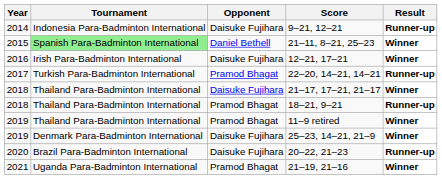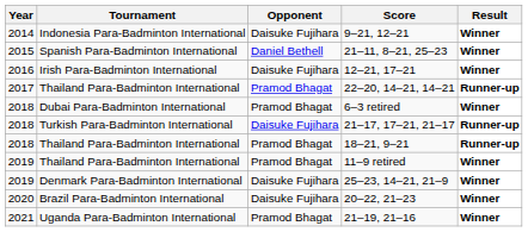9–21, 12–21 | Result: Runner-up -> Winner
21–11, 8–21, 25–23 | Tournament: lightgreen background -> no background
22–20, 14–21, 14–21 | Tournament: Turkish Para-Badminton International -> Thailand Para-Badminton International
+ row: 2018 | Dubai Para-Badminton International | Pramod Bhagat | 6–3 retired | Winner
21–17, 17–21, 21–17 | Tournament: Thailand Para-Badminton International -> Turkish Para-Badminton International
21–17, 17–21, 21–17 | Result: Winner -> Runner-up
20–22, 21–23 | Result: Runner-up -> Winner
